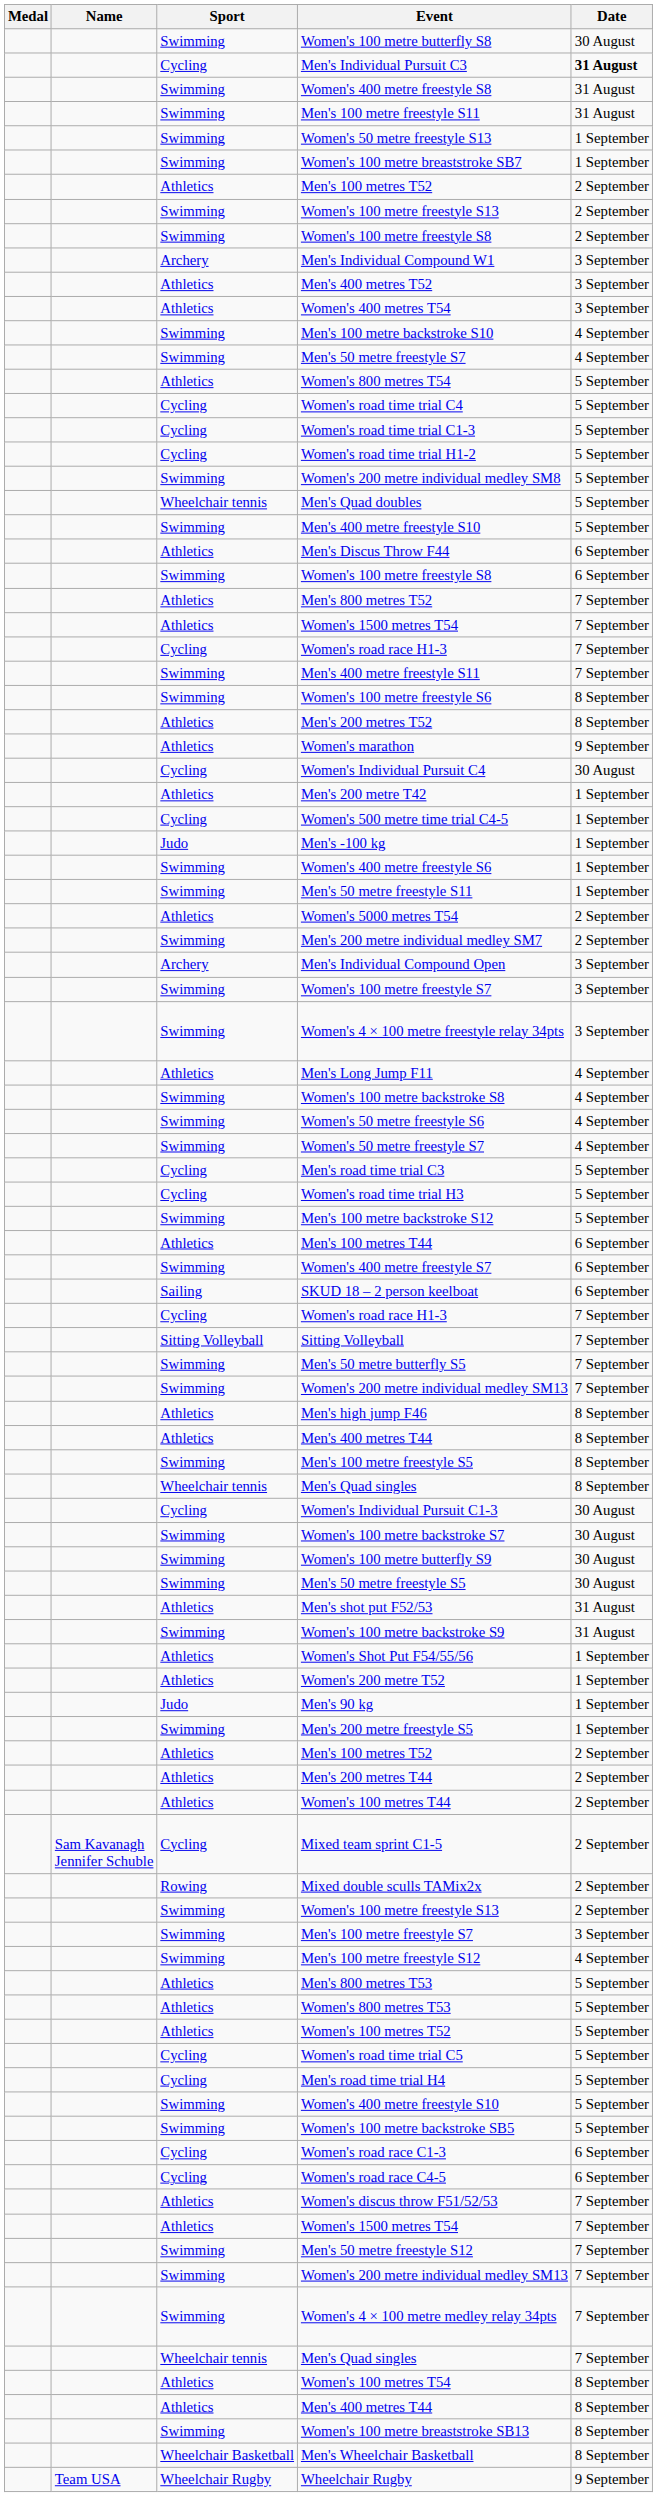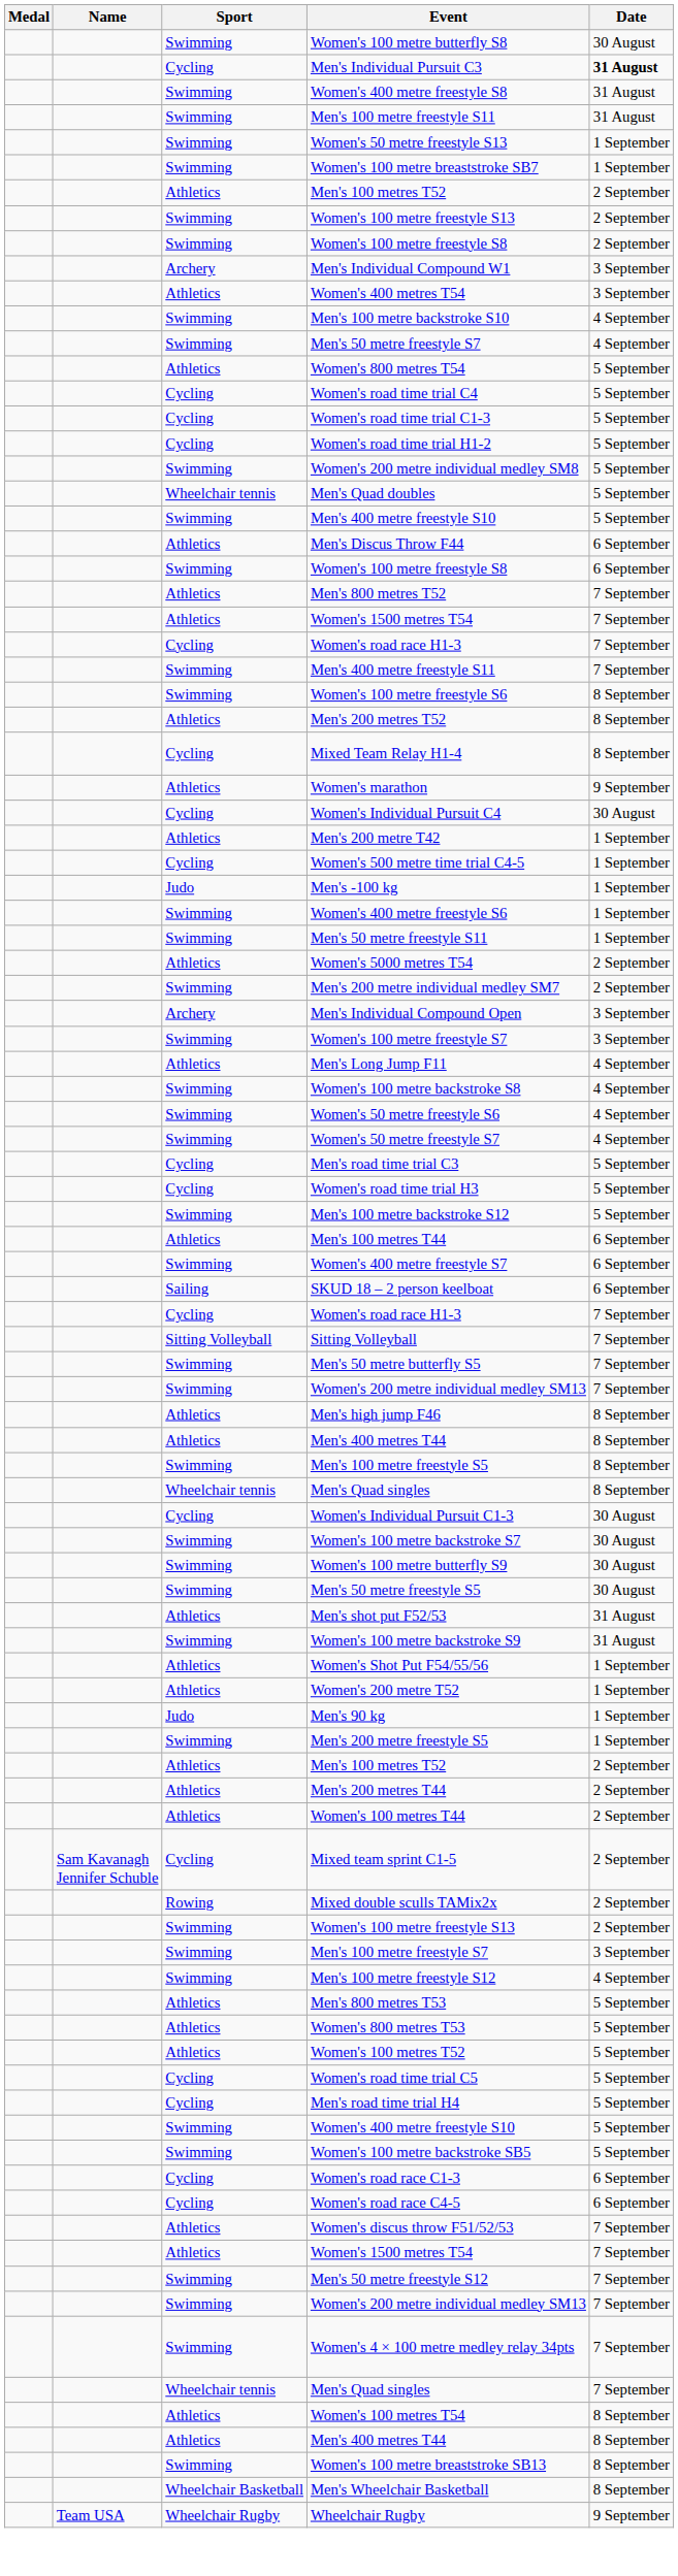- row: Athletics | Men's 400 metres T52 | 3 September
+ row: Cycling | Mixed Team Relay H1-4 | 8 September
- row: Swimming | Women's 4 × 100 metre freestyle relay 34pts | 3 September
